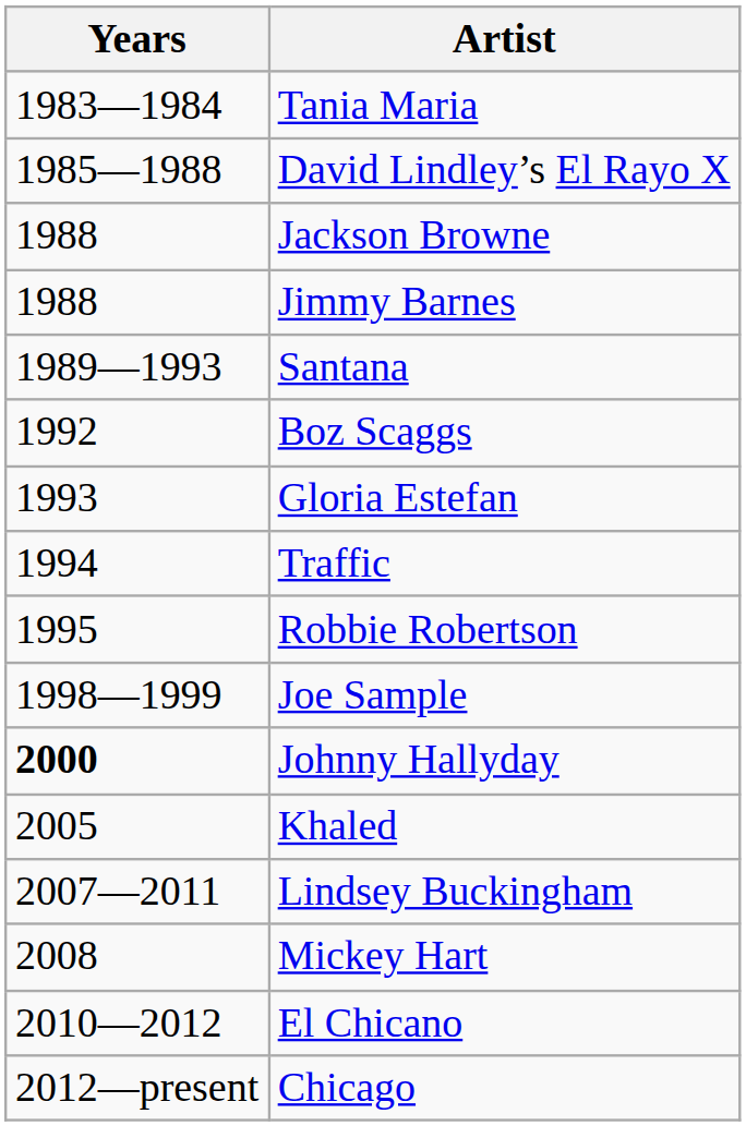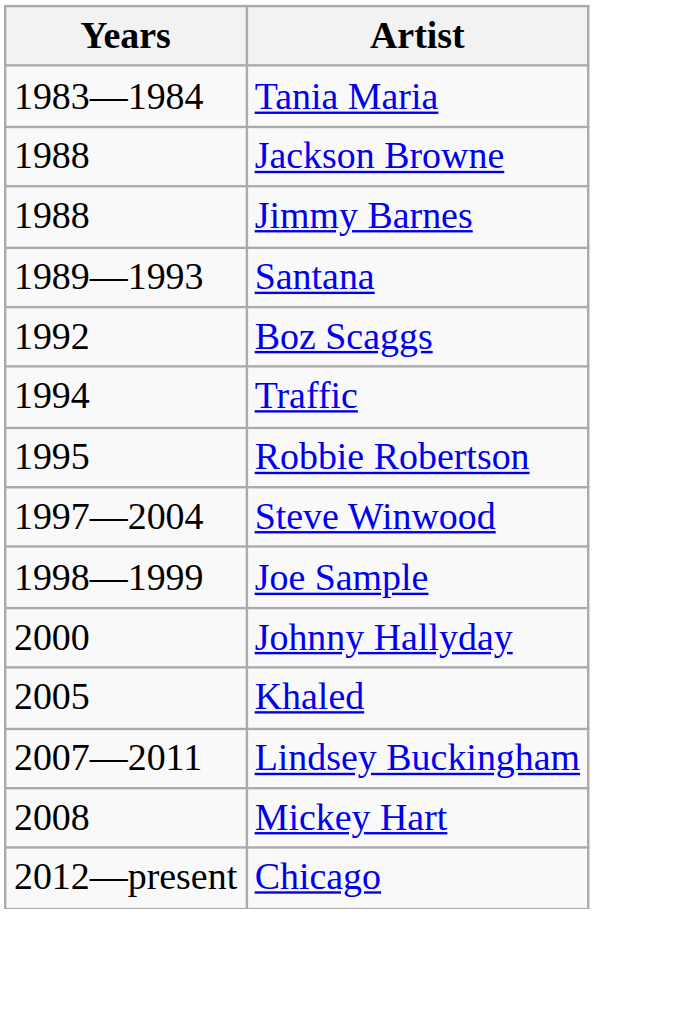- row: 1985—1988 | David Lindley’s El Rayo X
- row: 1993 | Gloria Estefan
+ row: 1997—2004 | Steve Winwood
Johnny Hallyday | Years: bold -> normal
- row: 2010—2012 | El Chicano
